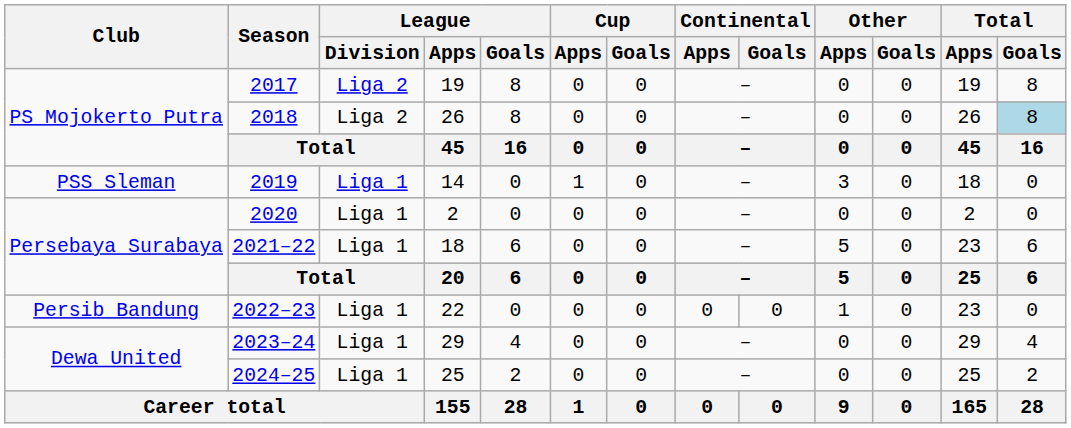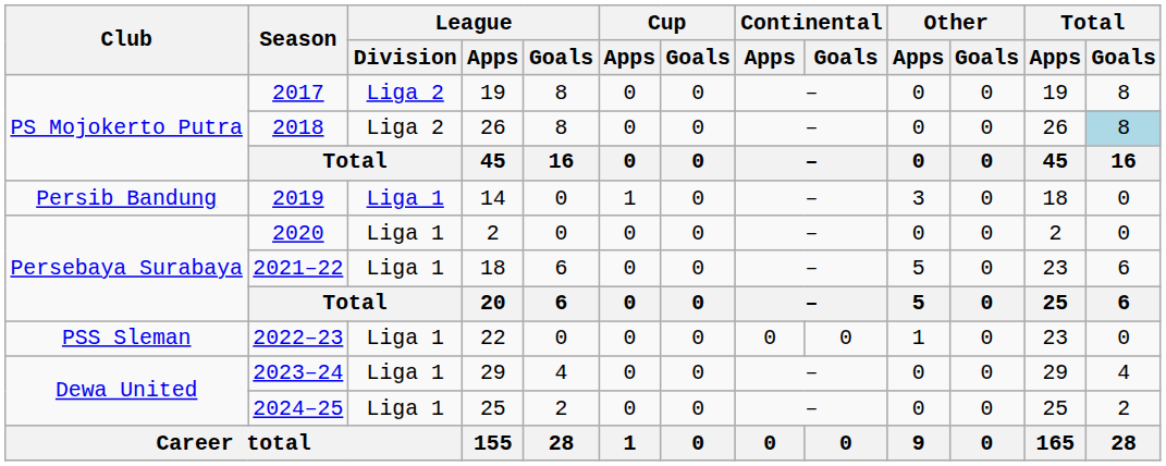2019 | Club: PSS Sleman -> Persib Bandung
2022–23 | Club: Persib Bandung -> PSS Sleman
